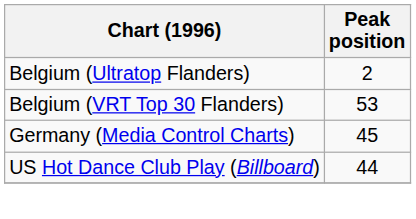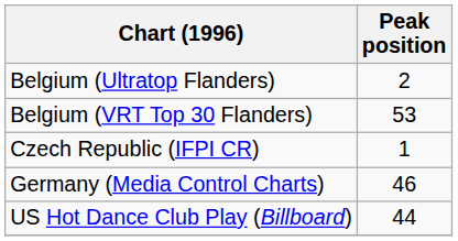+ row: Czech Republic (IFPI CR) | 1
Germany (Media Control Charts) | Peak position: 45 -> 46
